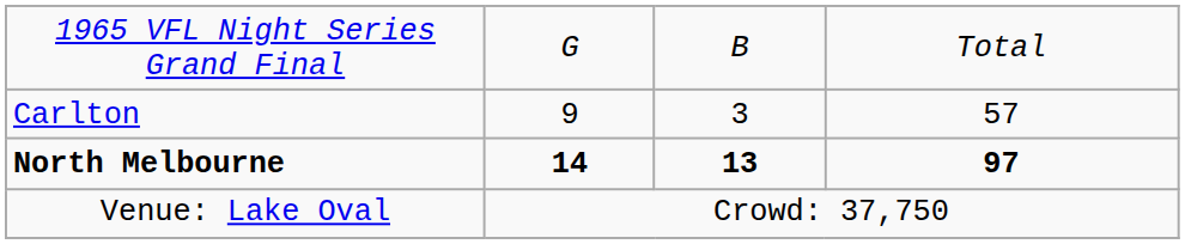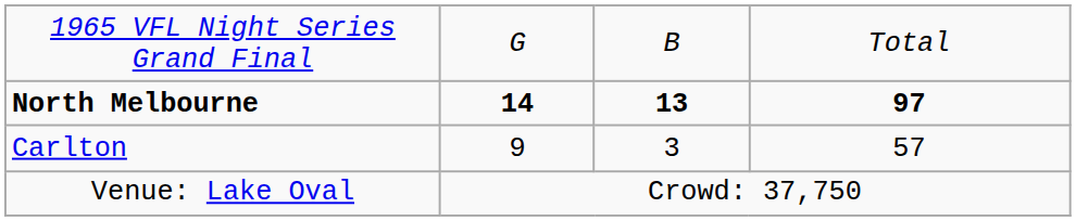rows swapped: North Melbourne <-> Carlton
